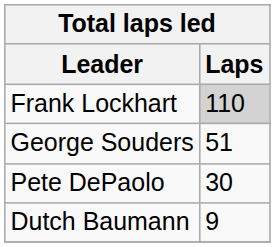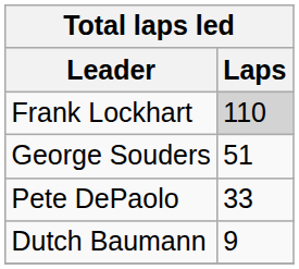Pete DePaolo | Laps: 30 -> 33
